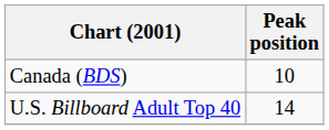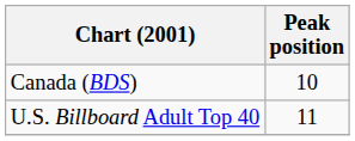U.S. Billboard Adult Top 40 | Peak position: 14 -> 11
